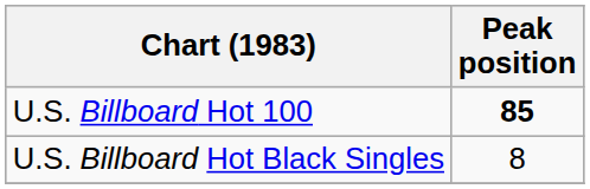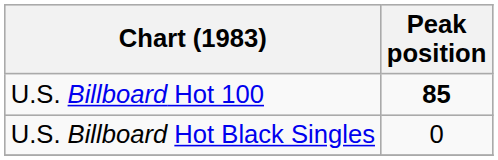U.S. Billboard Hot Black Singles | Peak position: 8 -> 0
